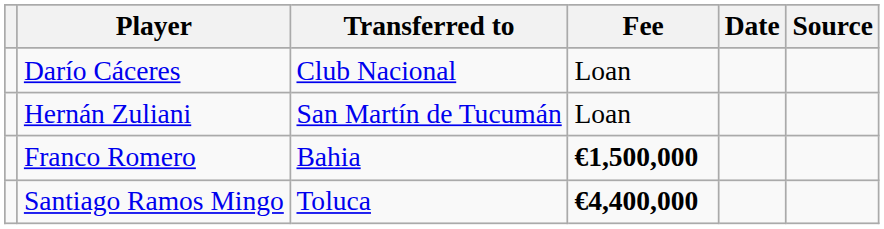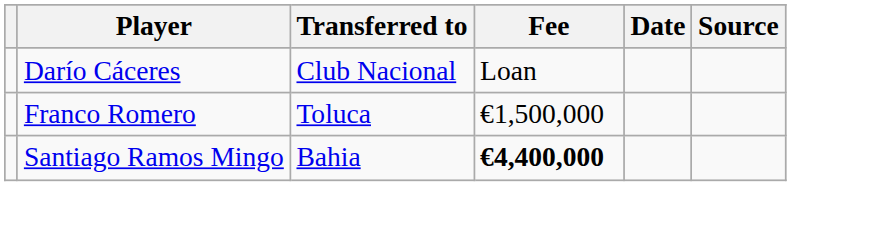- row: Hernán Zuliani | San Martín de Tucumán | Loan
Franco Romero | Transferred to: Bahia -> Toluca
Franco Romero | Fee: bold -> normal
Santiago Ramos Mingo | Transferred to: Toluca -> Bahia
